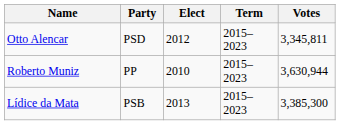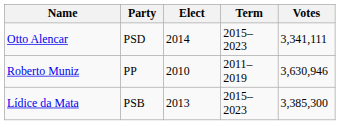Otto Alencar | Elect: 2012 -> 2014
Otto Alencar | Votes: 3,345,811 -> 3,341,111
Roberto Muniz | Term: 2015–2023 -> 2011–2019
Roberto Muniz | Votes: 3,630,944 -> 3,630,946
